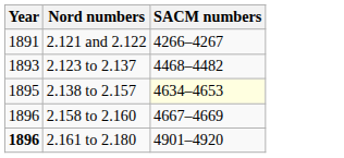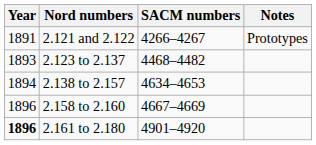+ column: Notes | Prototypes
2.138 to 2.157 | Year: 1895 -> 1894
2.138 to 2.157 | SACM numbers: lightyellow background -> no background
